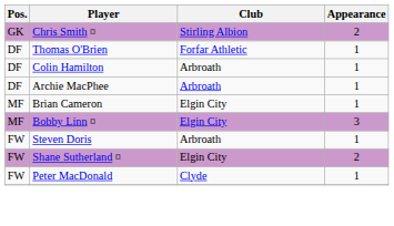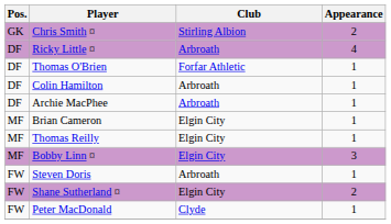+ row: DF | Ricky Little ¤ | Arbroath | 4
+ row: MF | Thomas Reilly | Elgin City | 1
